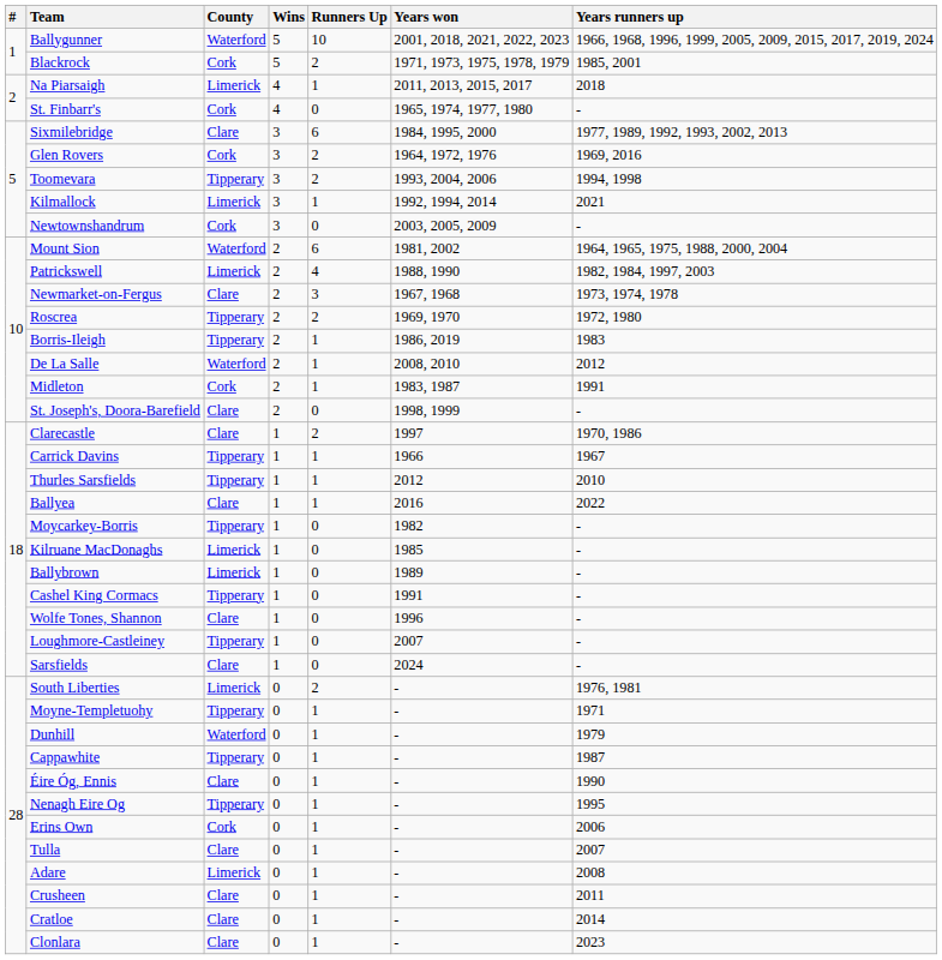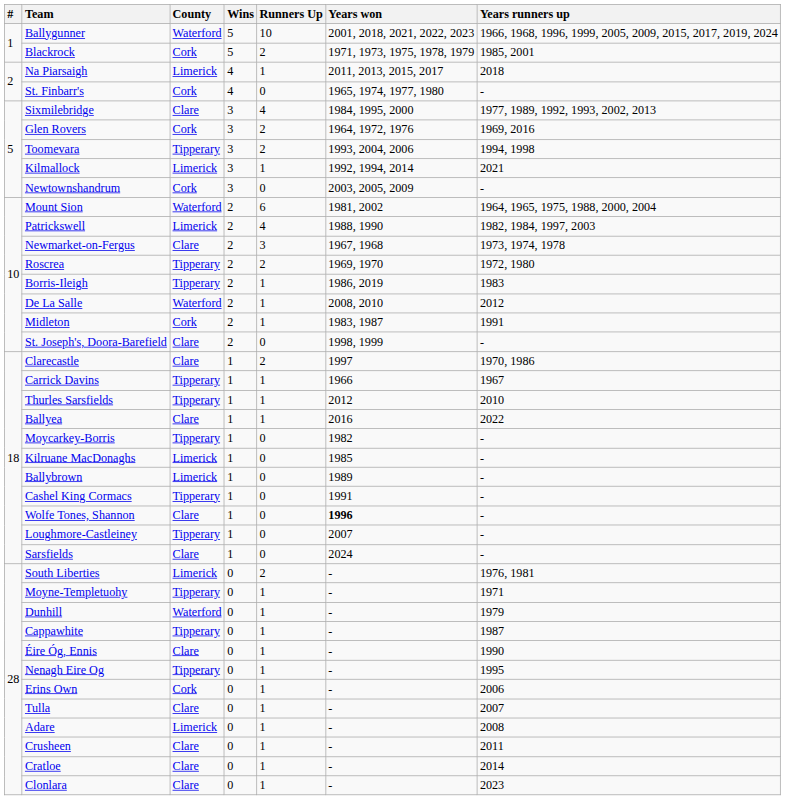Sixmilebridge | Runners Up: 6 -> 4
Wolfe Tones, Shannon | Years won: normal -> bold
